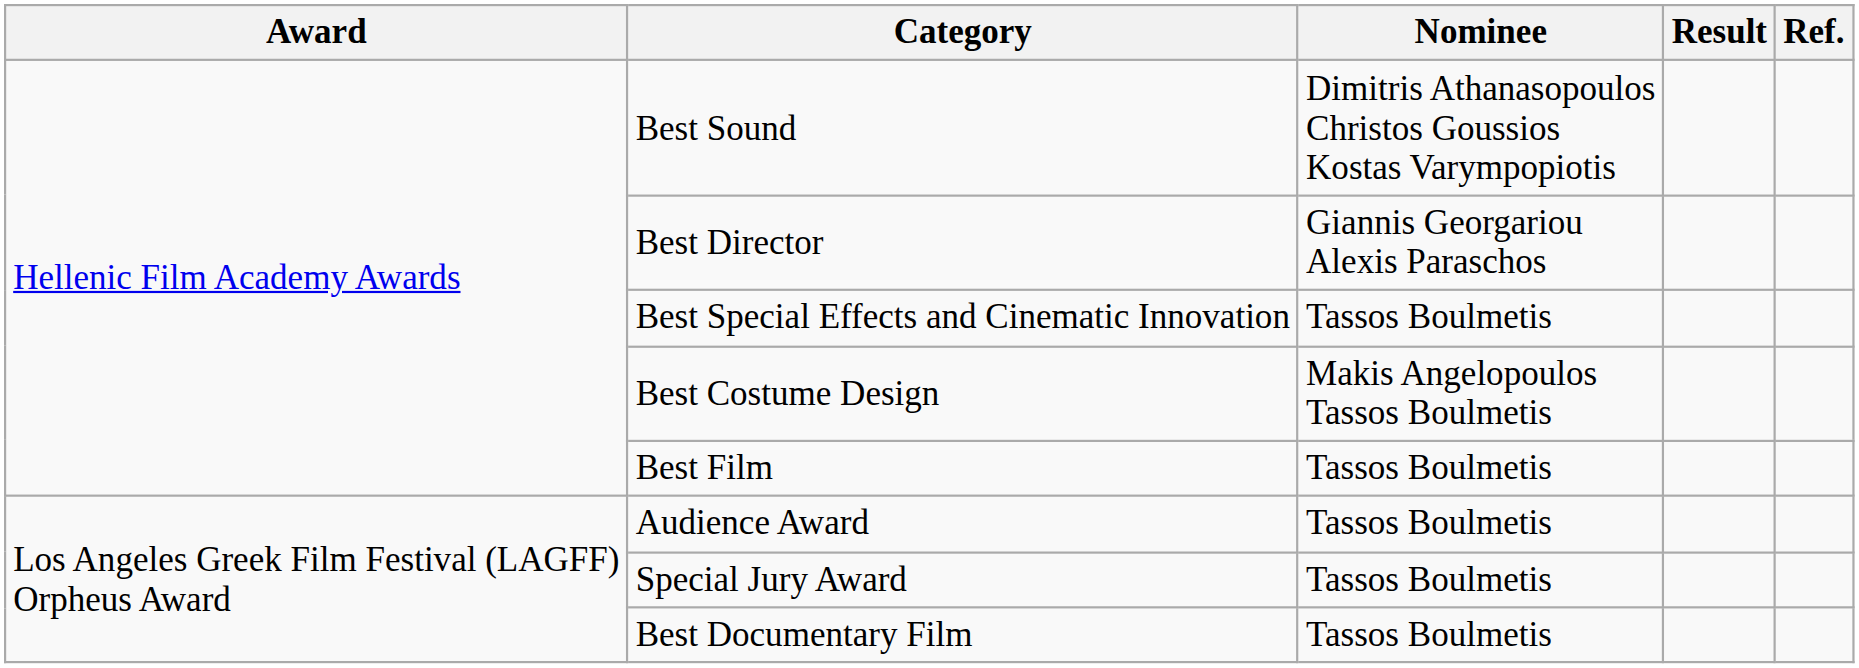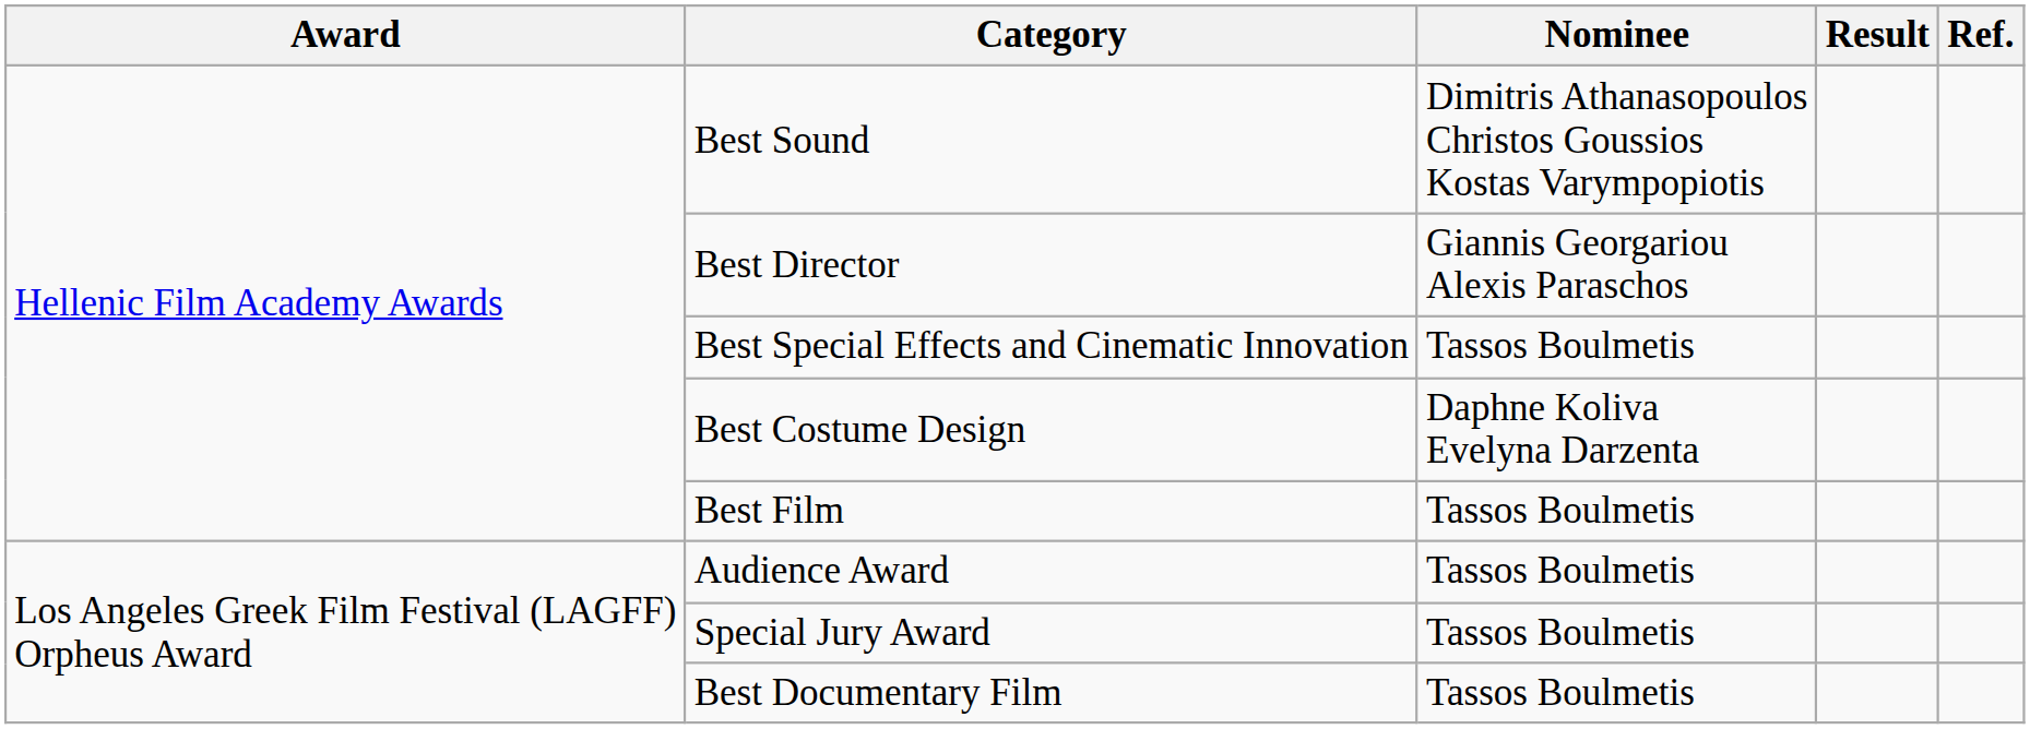Best Costume Design | Nominee: Makis Angelopoulos Tassos Boulmetis -> Daphne Koliva Evelyna Darzenta
